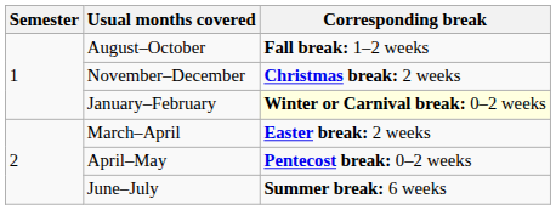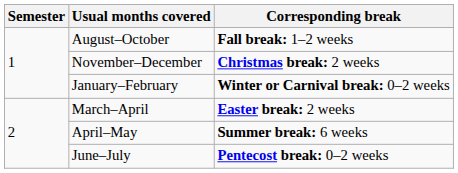January–February | Corresponding break: lightyellow background -> no background
April–May | Corresponding break: Pentecost break: 0–2 weeks -> Summer break: 6 weeks
June–July | Corresponding break: Summer break: 6 weeks -> Pentecost break: 0–2 weeks
